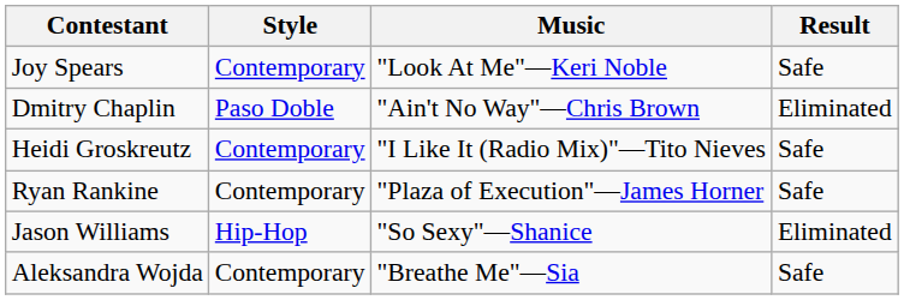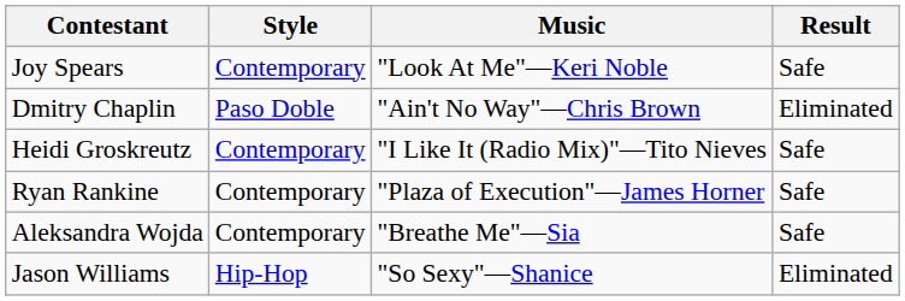rows swapped: Aleksandra Wojda <-> Jason Williams
